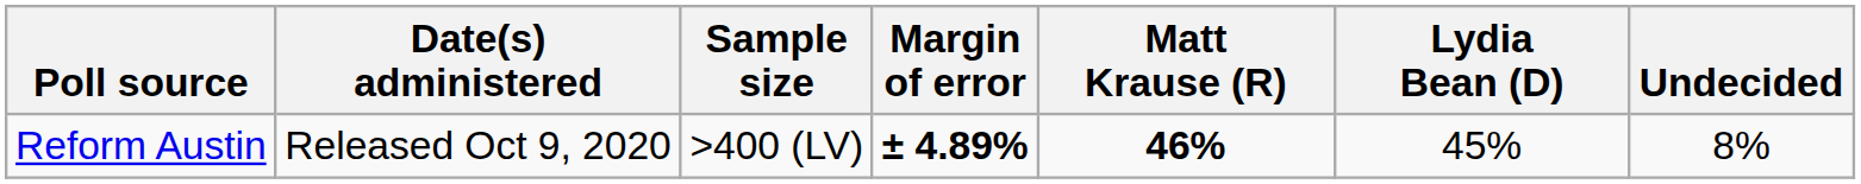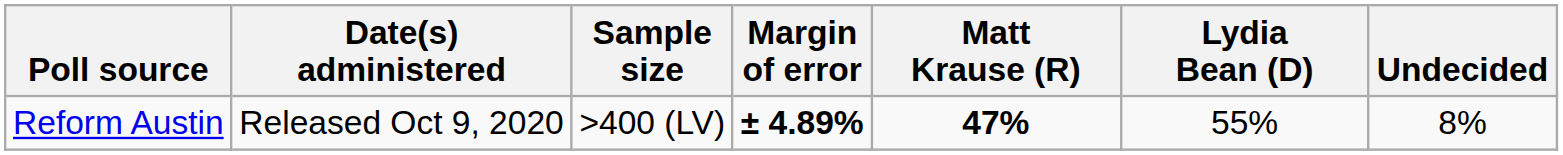Reform Austin | Matt Krause (R): 46% -> 47%
Reform Austin | Lydia Bean (D): 45% -> 55%
